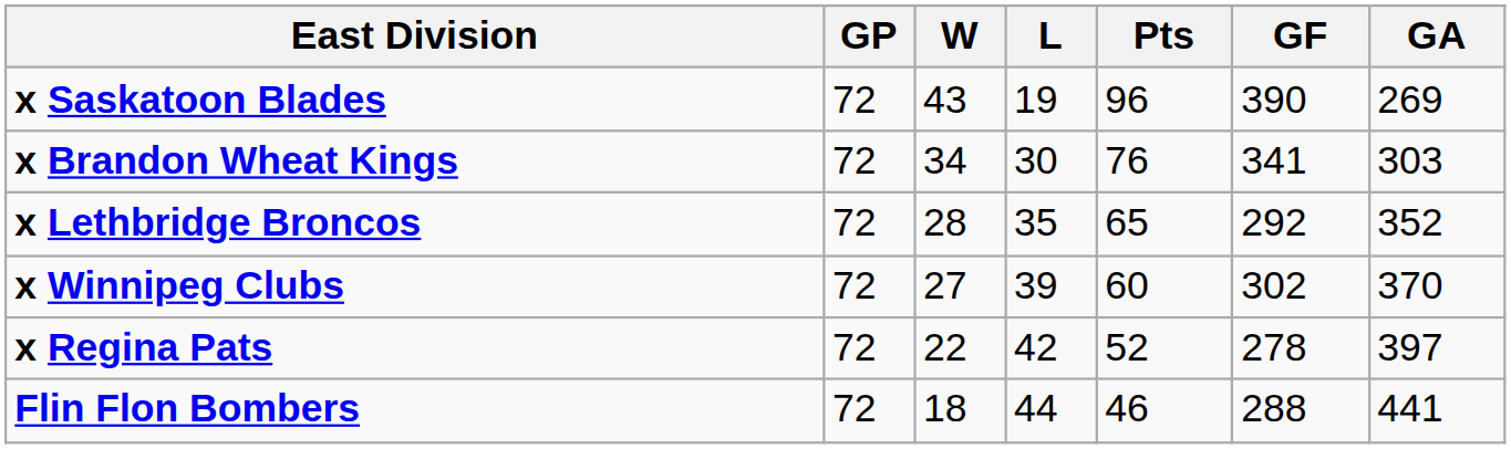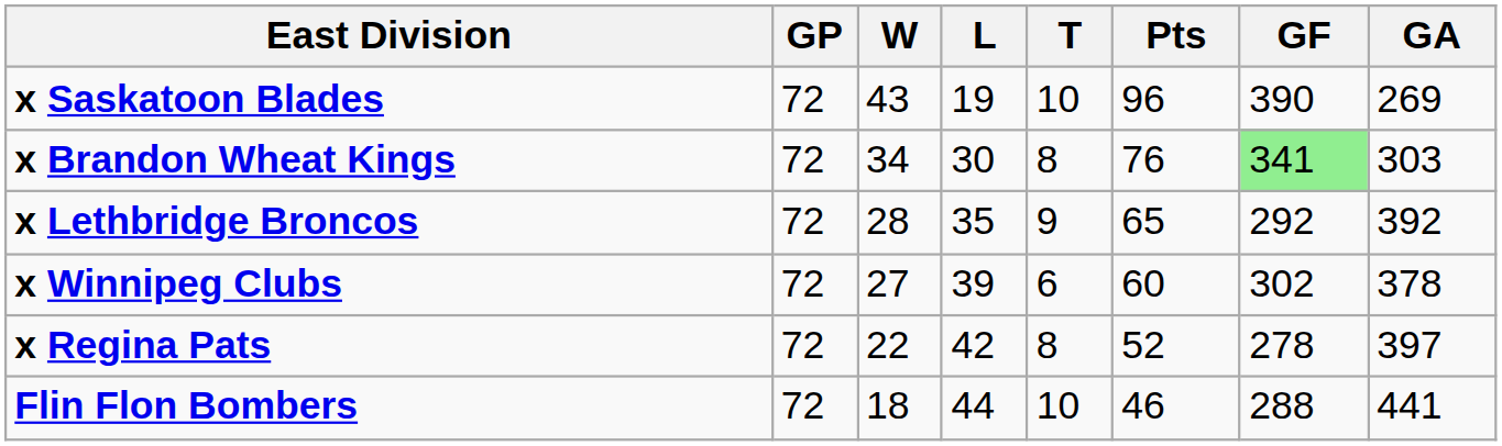+ column: T | 10 | 8 | 9 | 6 | 8 | 10
x Brandon Wheat Kings | GF: no background -> lightgreen background
x Lethbridge Broncos | GA: 352 -> 392
x Winnipeg Clubs | GA: 370 -> 378
